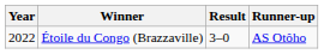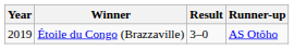Étoile du Congo (Brazzaville) | Year: 2022 -> 2019
